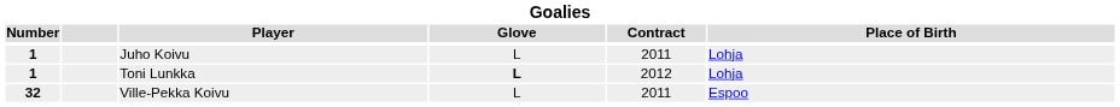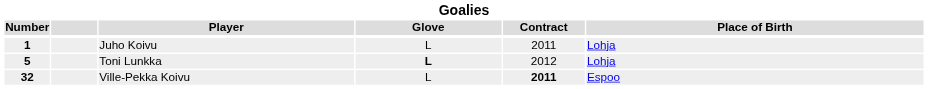Toni Lunkka | Number: 1 -> 5
Ville-Pekka Koivu | Contract: normal -> bold
